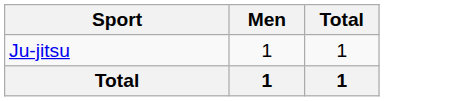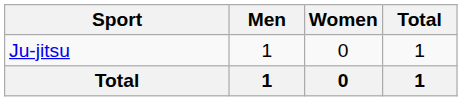+ column: Women | 0 | 0
